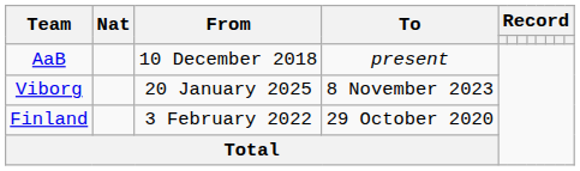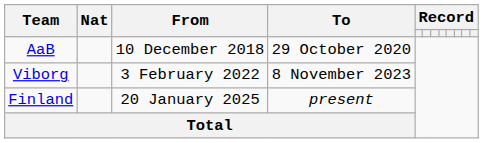AaB | To: present -> 29 October 2020
Viborg | From: 20 January 2025 -> 3 February 2022
Finland | From: 3 February 2022 -> 20 January 2025
Finland | To: 29 October 2020 -> present
